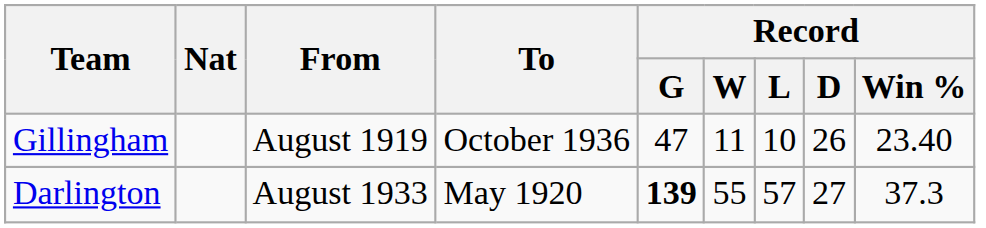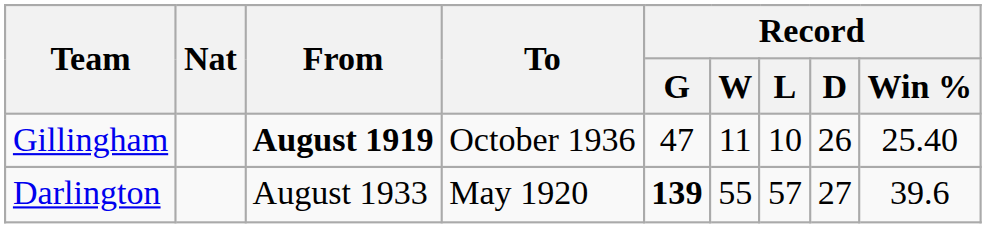Gillingham | From: normal -> bold
Gillingham | Record / Win %: 23.40 -> 25.40
Darlington | Record / Win %: 37.3 -> 39.6
